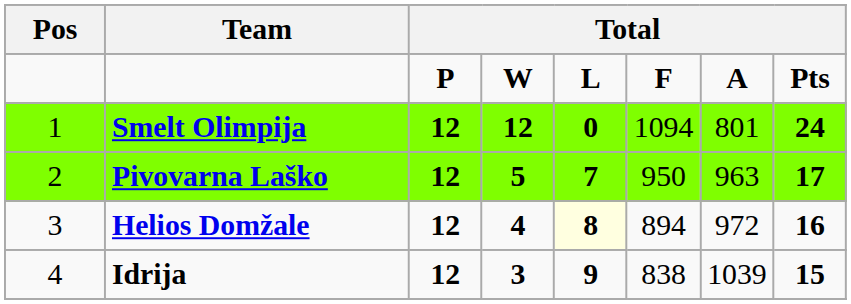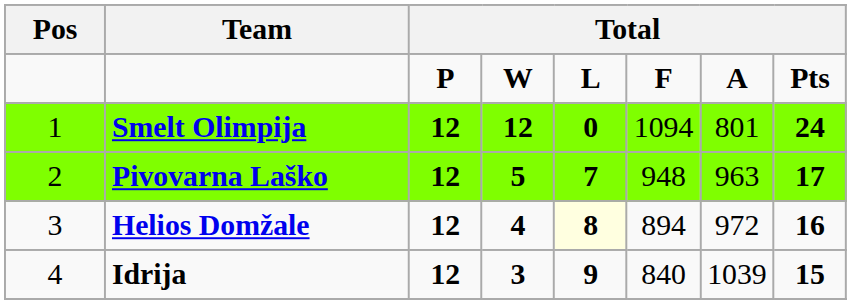Pivovarna Laško | column 6: 950 -> 948
Idrija | column 6: 838 -> 840
